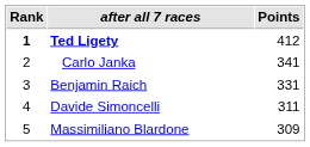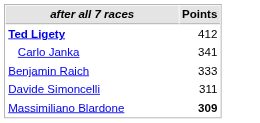- column: Rank | 1 | 2 | 3 | 4 | 5
Benjamin Raich | Points: 331 -> 333
Massimiliano Blardone | Points: normal -> bold
